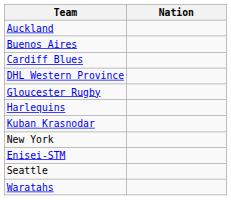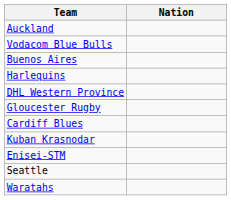+ row: Vodacom Blue Bulls
rows swapped: Cardiff Blues <-> Harlequins
- row: New York
